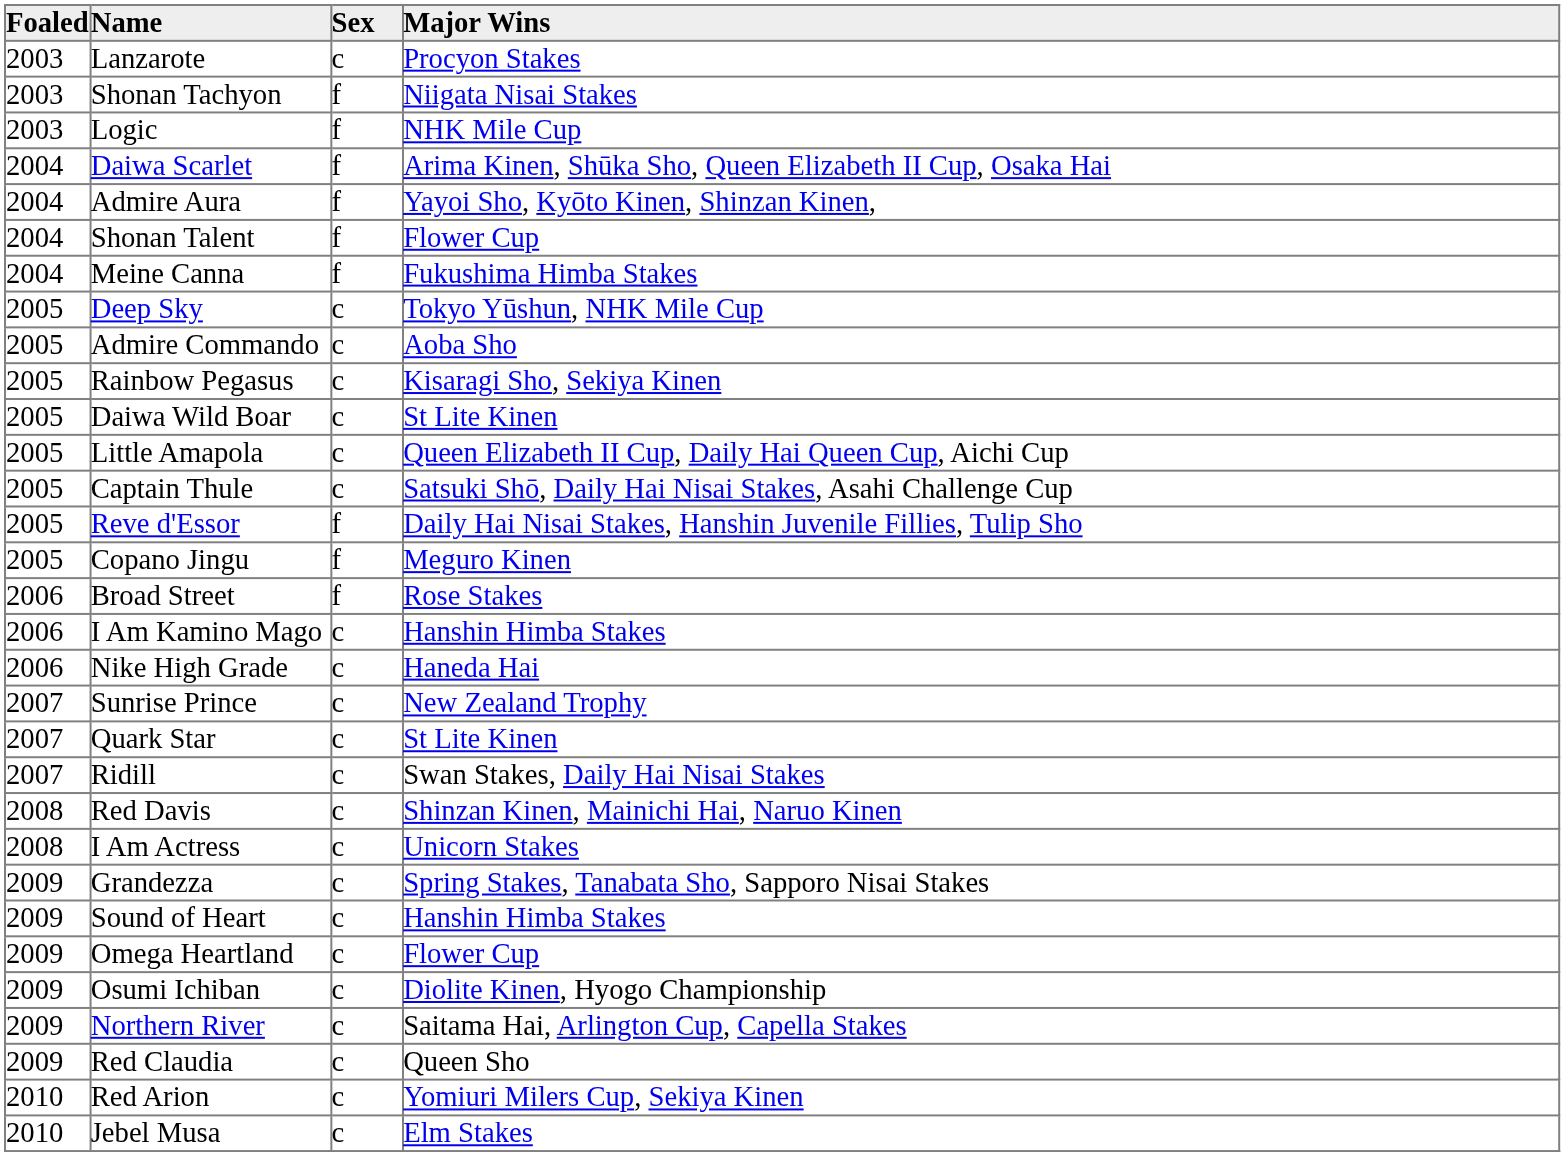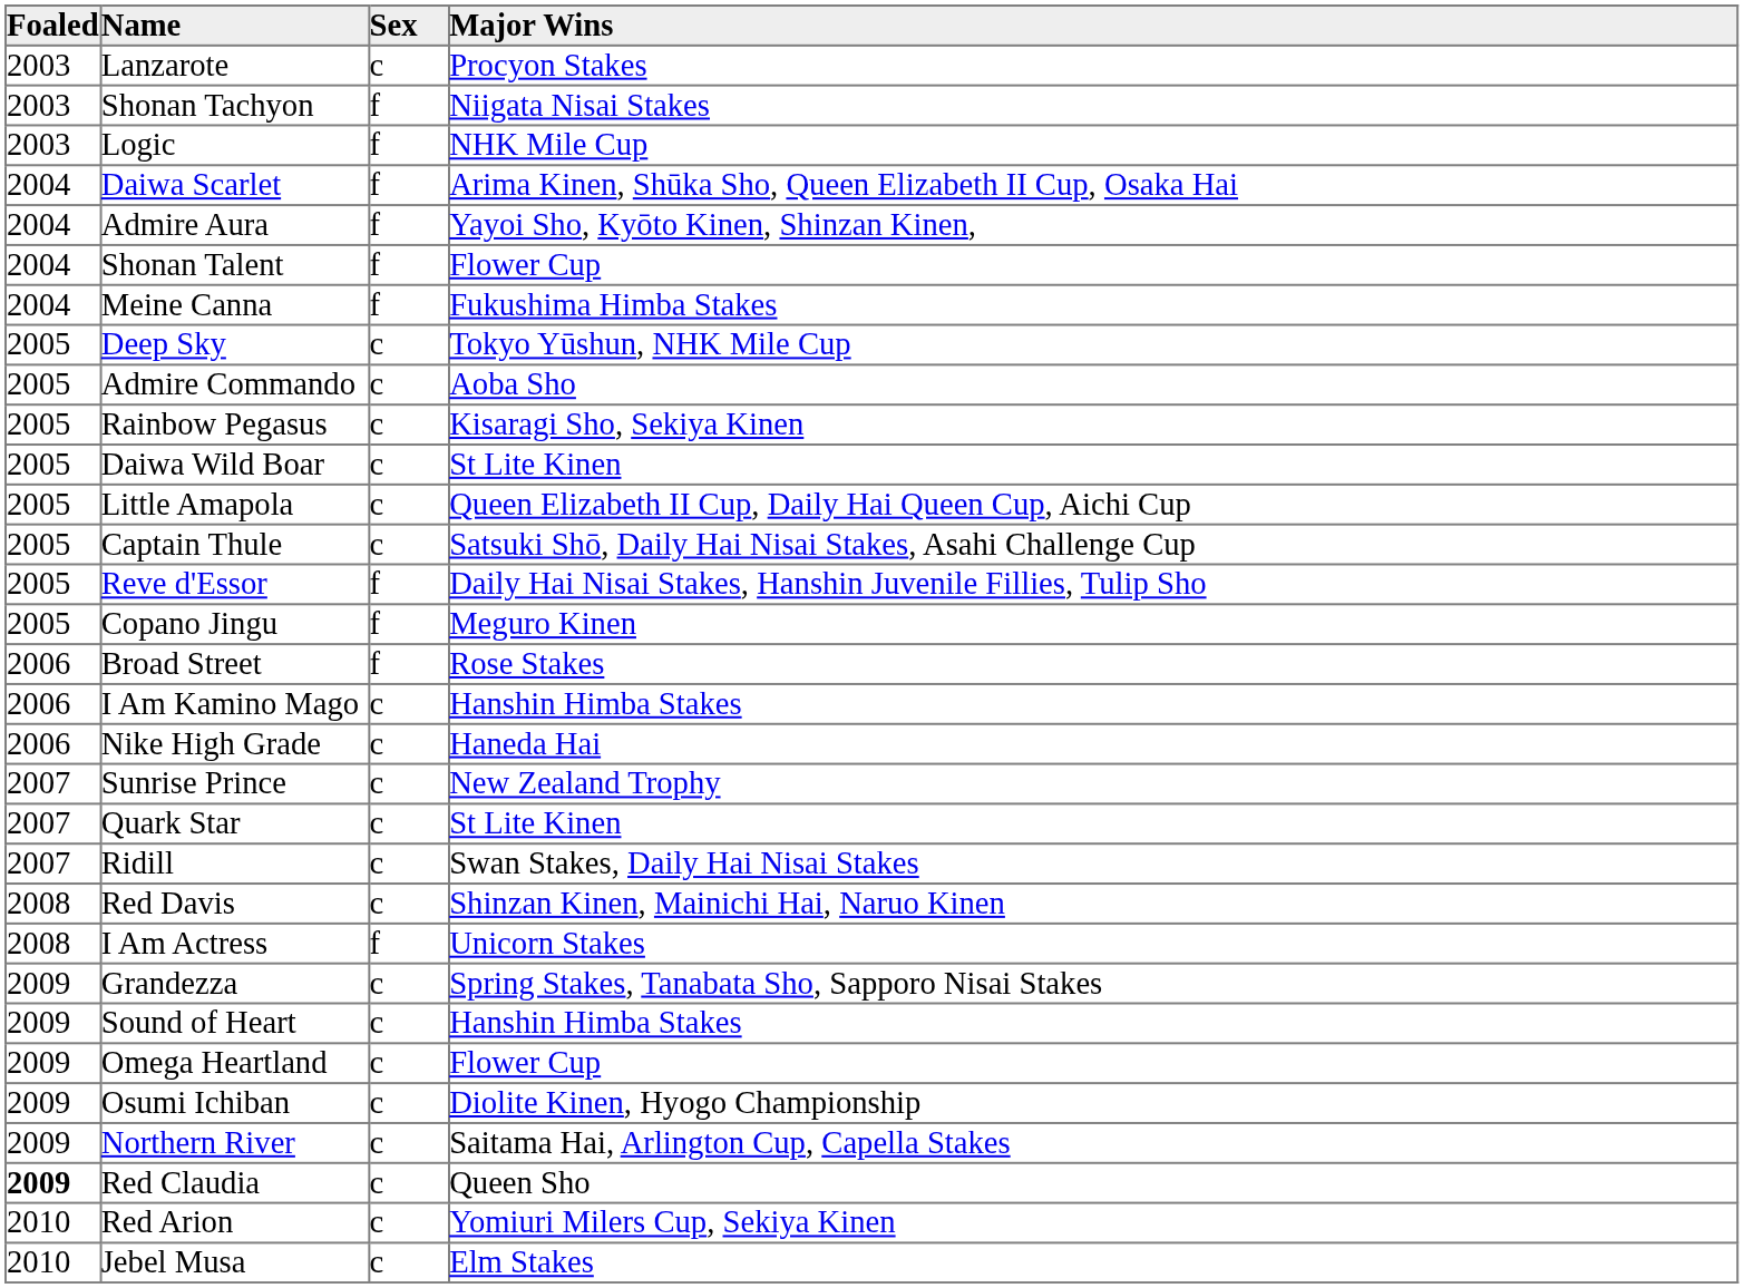I Am Actress | Sex: c -> f
Red Claudia | Foaled: normal -> bold
